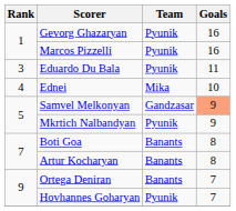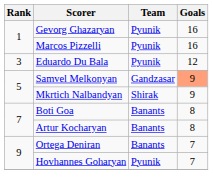Eduardo Du Bala | Goals: 11 -> 12
- row: 4 | Ednei | Mika | 10
Mkrtich Nalbandyan | Team: Pyunik -> Shirak
